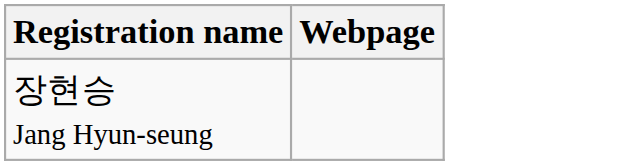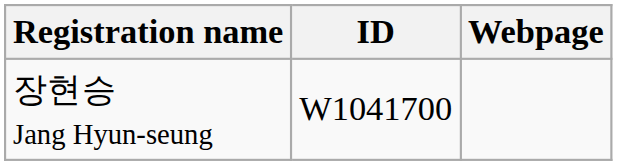+ column: ID | W1041700
